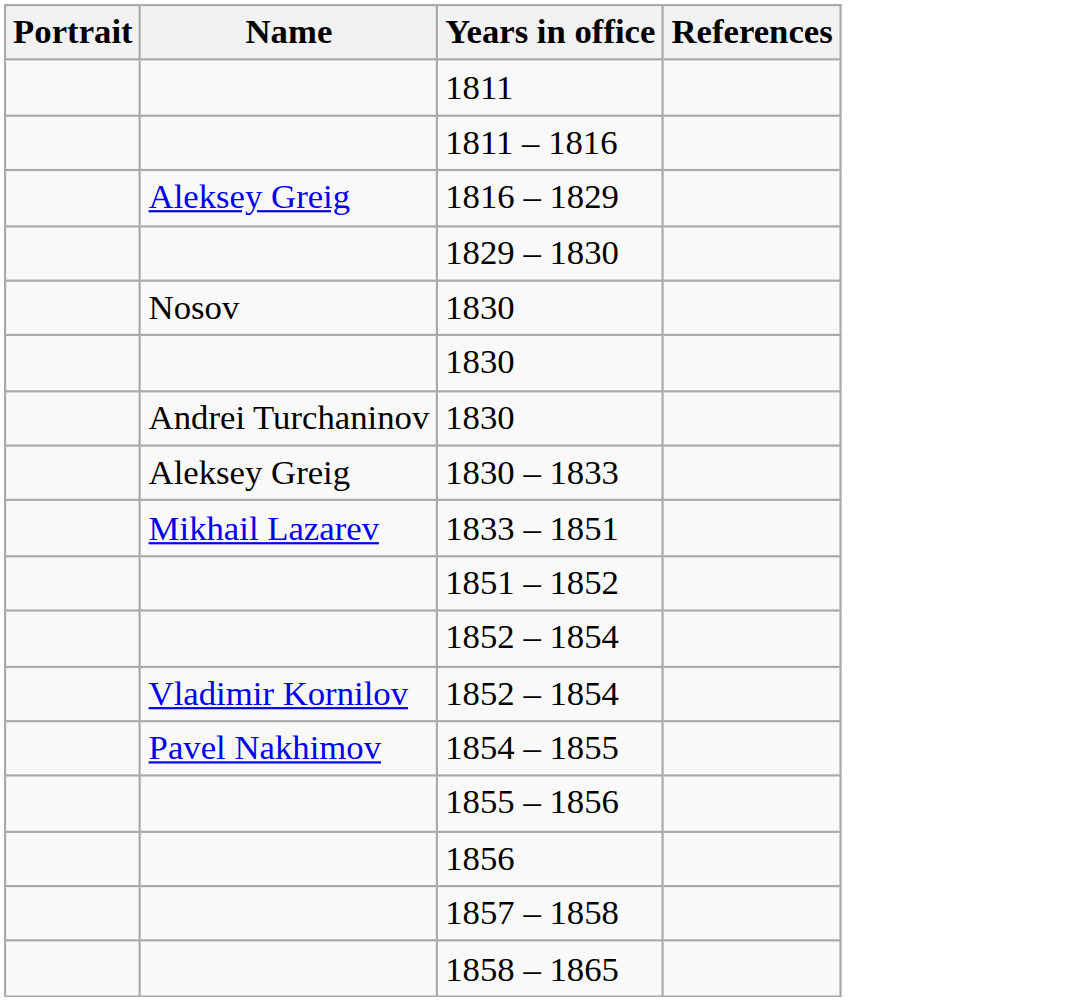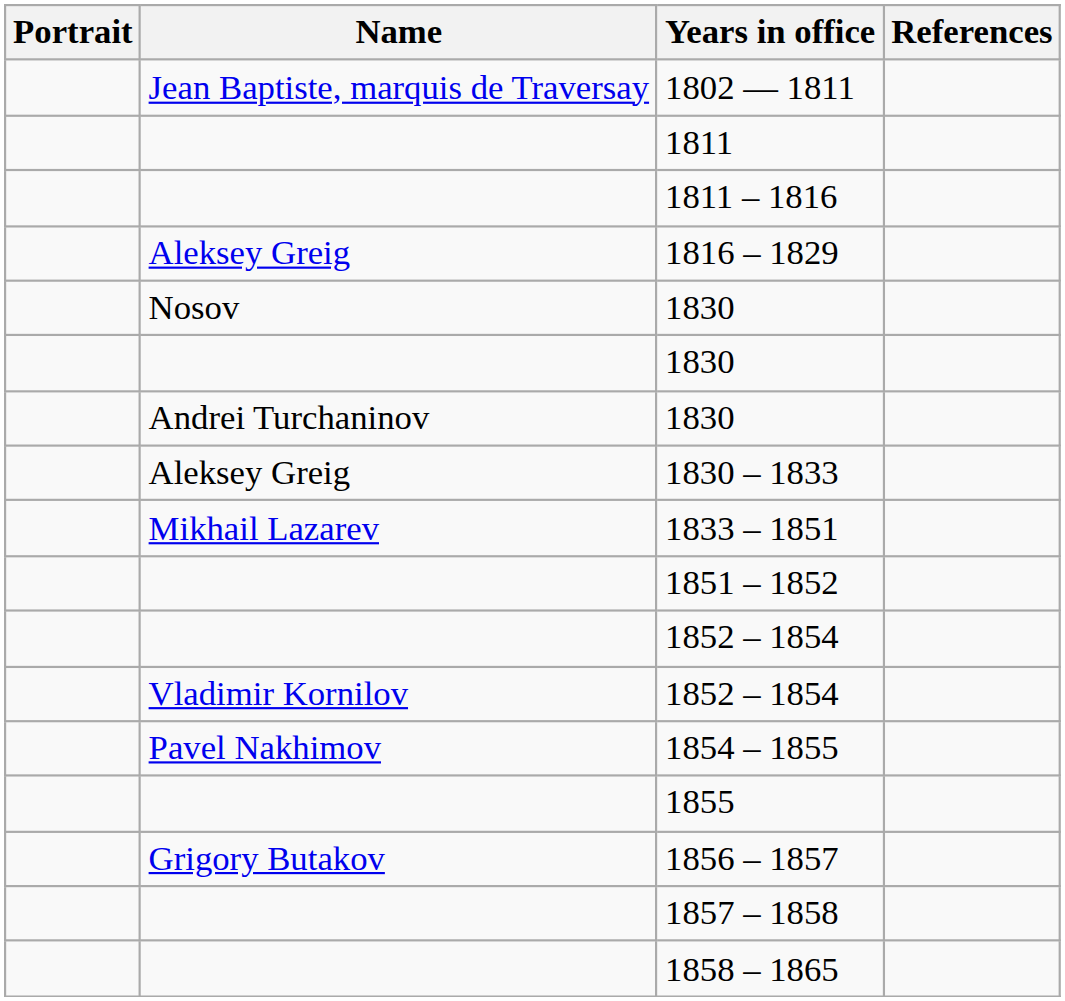+ row: Jean Baptiste, marquis de Traversay | 1802 — 1811
- row: 1829 – 1830
+ row: 1855
- row: 1855 – 1856
- row: 1856
+ row: Grigory Butakov | 1856 – 1857
